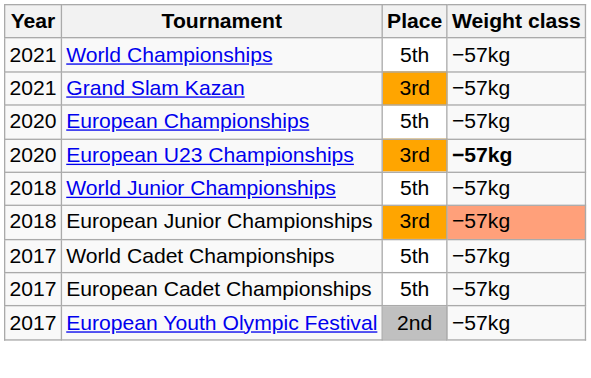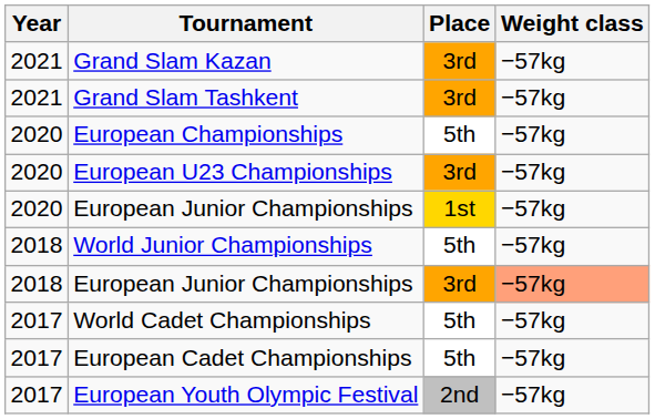- row: 2021 | World Championships | 5th | −57kg
+ row: 2021 | Grand Slam Tashkent | 3rd | −57kg
European U23 Championships | Weight class: bold -> normal
+ row: 2020 | European Junior Championships | 1st | −57kg
